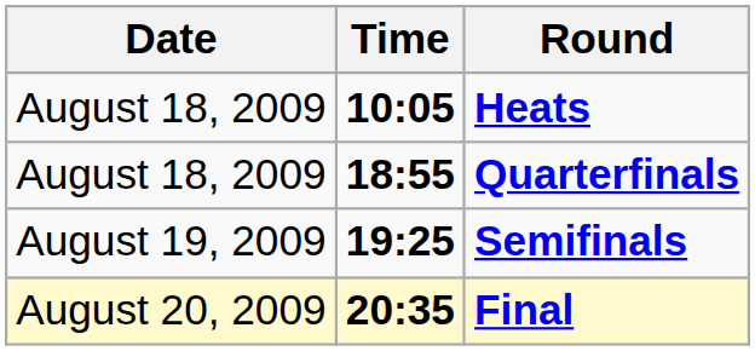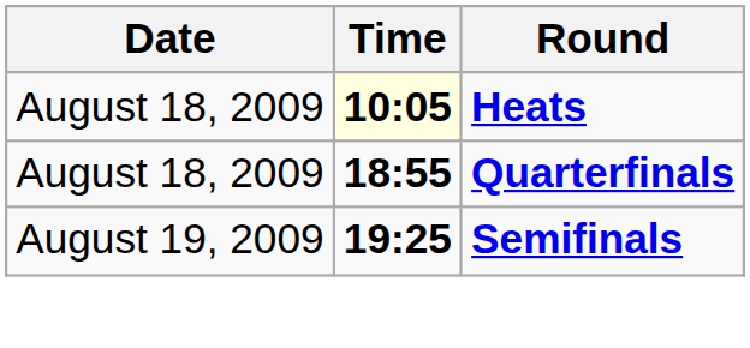Heats | Time: no background -> lightyellow background
- row: August 20, 2009 | 20:35 | Final
